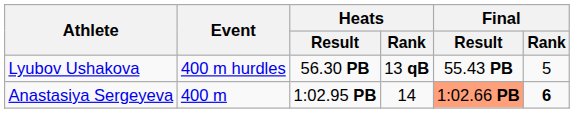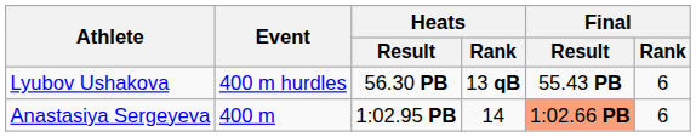Lyubov Ushakova | Final / Rank: 5 -> 6
Anastasiya Sergeyeva | Final / Rank: bold -> normal
